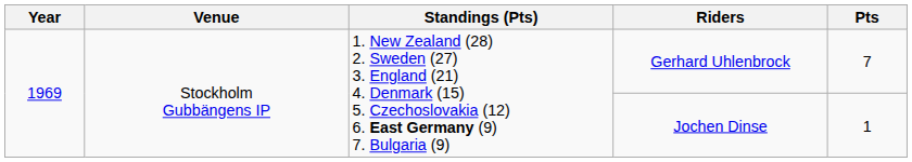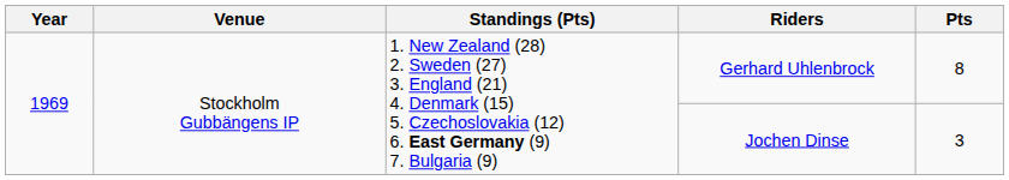Gerhard Uhlenbrock | Pts: 7 -> 8
Jochen Dinse | Pts: 1 -> 3
